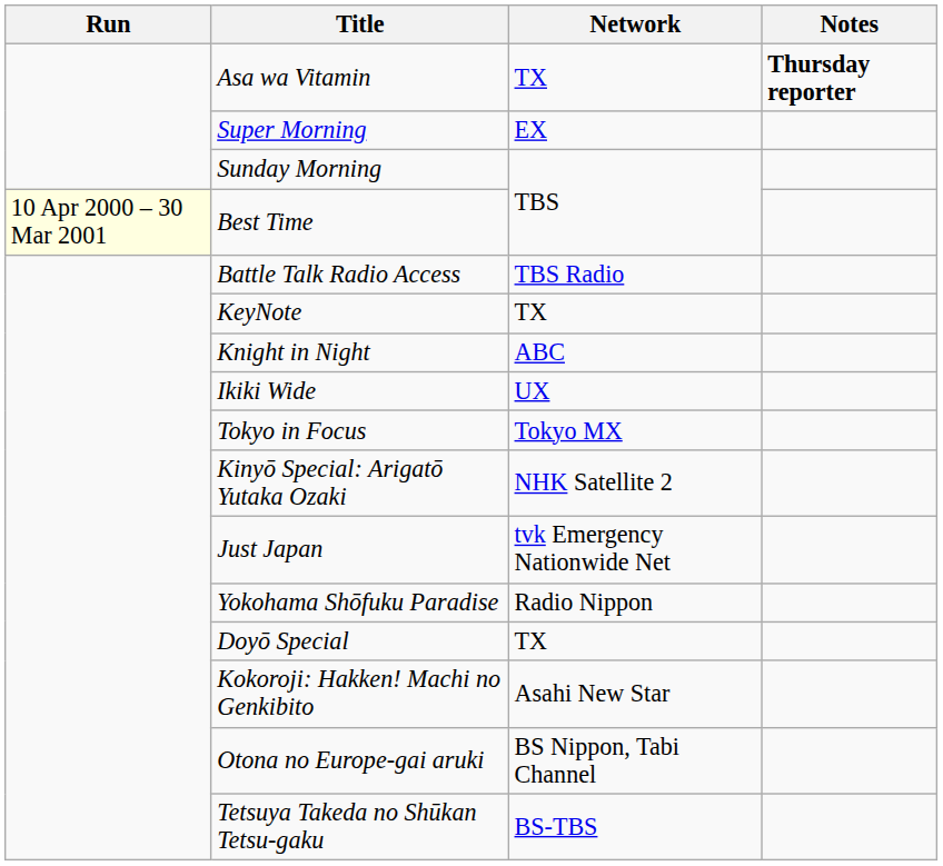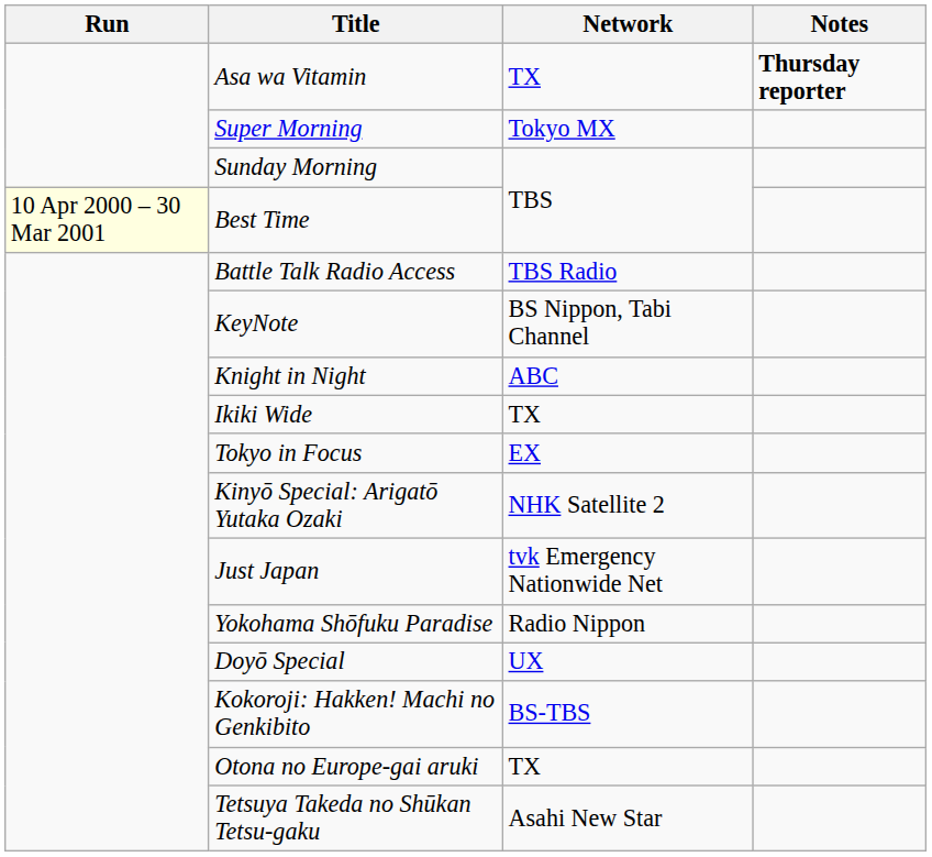Super Morning | Network: EX -> Tokyo MX
KeyNote | Network: TX -> BS Nippon, Tabi Channel
Ikiki Wide | Network: UX -> TX
Tokyo in Focus | Network: Tokyo MX -> EX
Doyō Special | Network: TX -> UX
Kokoroji: Hakken! Machi no Genkibito | Network: Asahi New Star -> BS-TBS
Otona no Europe-gai aruki | Network: BS Nippon, Tabi Channel -> TX
Tetsuya Takeda no Shūkan Tetsu-gaku | Network: BS-TBS -> Asahi New Star
